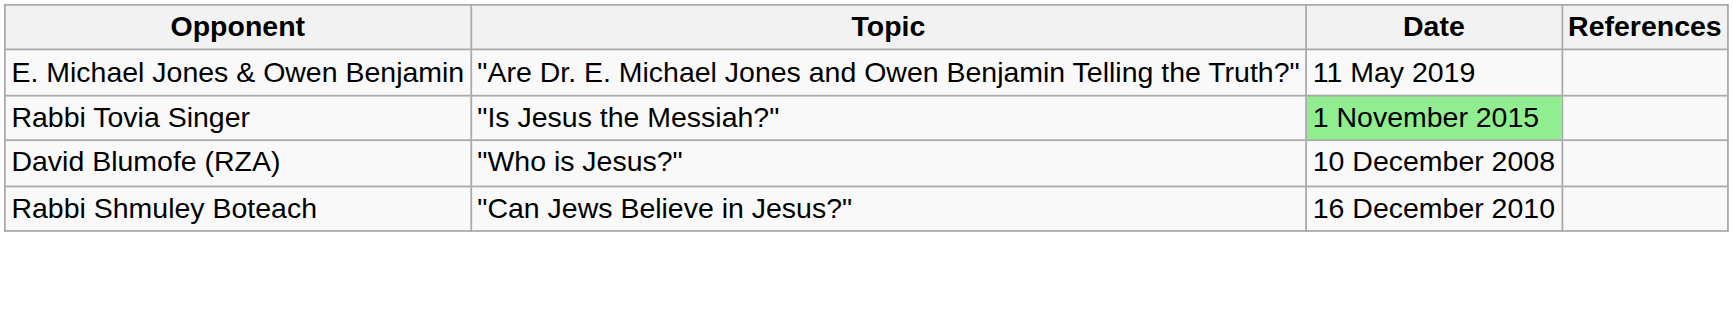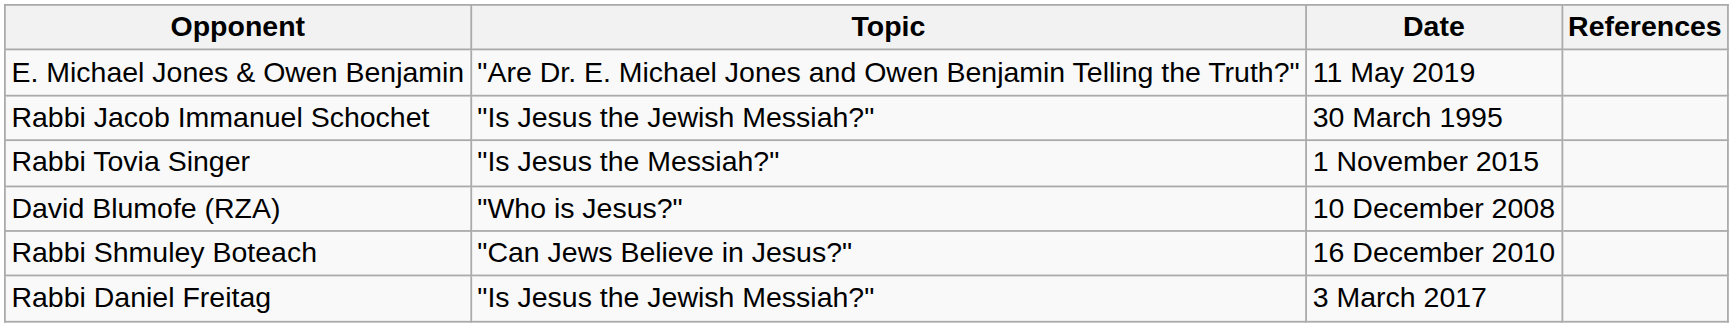+ row: Rabbi Jacob Immanuel Schochet | "Is Jesus the Jewish Messiah?" | 30 March 1995
Rabbi Tovia Singer | Date: lightgreen background -> no background
+ row: Rabbi Daniel Freitag | "Is Jesus the Jewish Messiah?" | 3 March 2017
